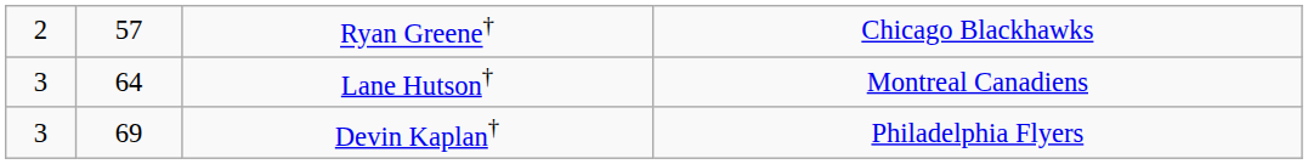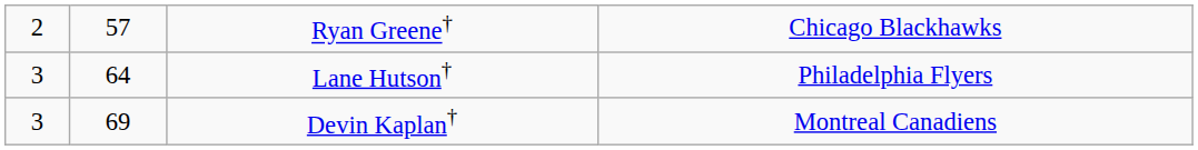Lane Hutson† | column 4: Montreal Canadiens -> Philadelphia Flyers
Devin Kaplan† | column 4: Philadelphia Flyers -> Montreal Canadiens
